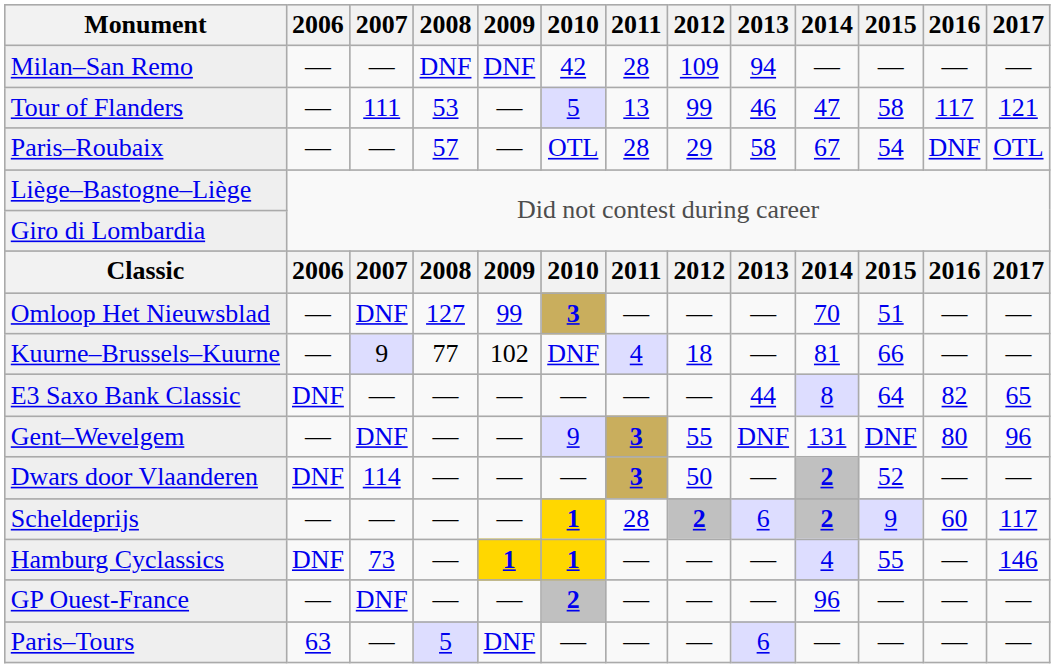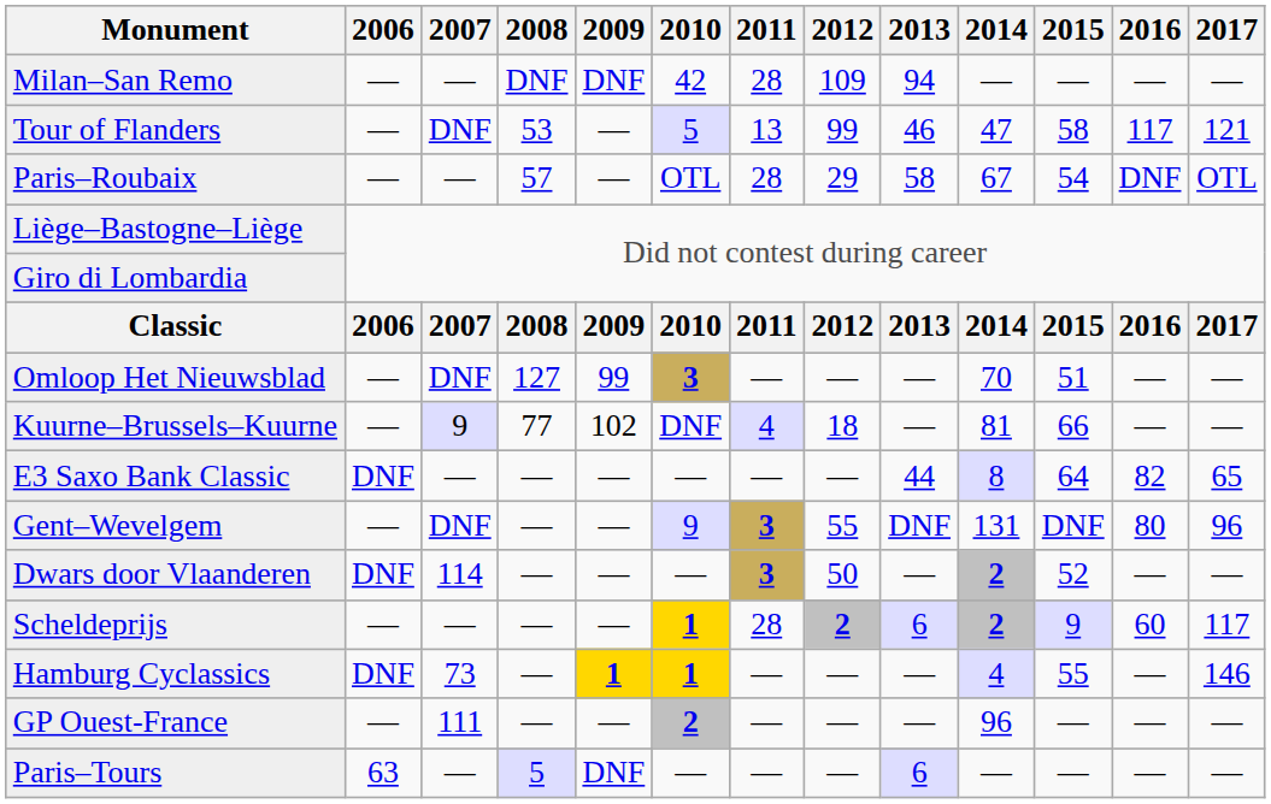Tour of Flanders | 2007: 111 -> DNF
GP Ouest-France | 2007: DNF -> 111
